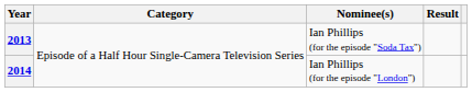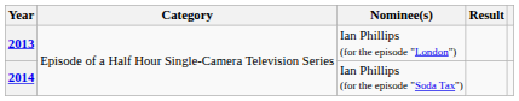2013 | Nominee(s): Ian Phillips (for the episode "Soda Tax") -> Ian Phillips (for the episode "London")
2014 | Nominee(s): Ian Phillips (for the episode "London") -> Ian Phillips (for the episode "Soda Tax")
